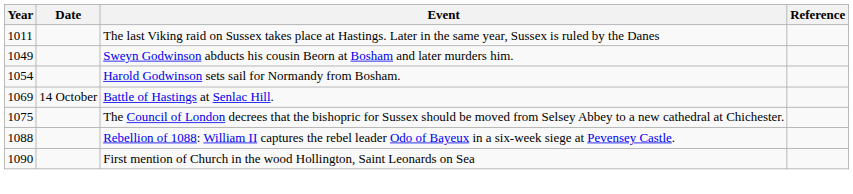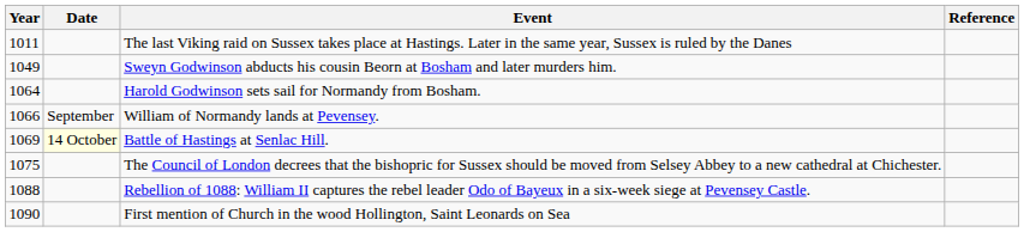Harold Godwinson sets sail for Normandy from Bosham. | Year: 1054 -> 1064
+ row: 1066 | September | William of Normandy lands at Pevensey.
Battle of Hastings at Senlac Hill. | Date: no background -> lightyellow background
